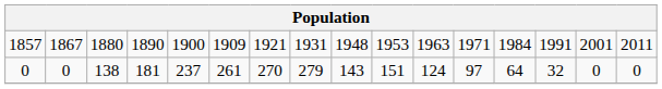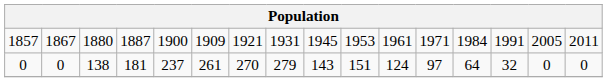1857 | column 4: 1890 -> 1887
1857 | column 9: 1948 -> 1945
1857 | column 11: 1963 -> 1961
1857 | column 15: 2001 -> 2005
